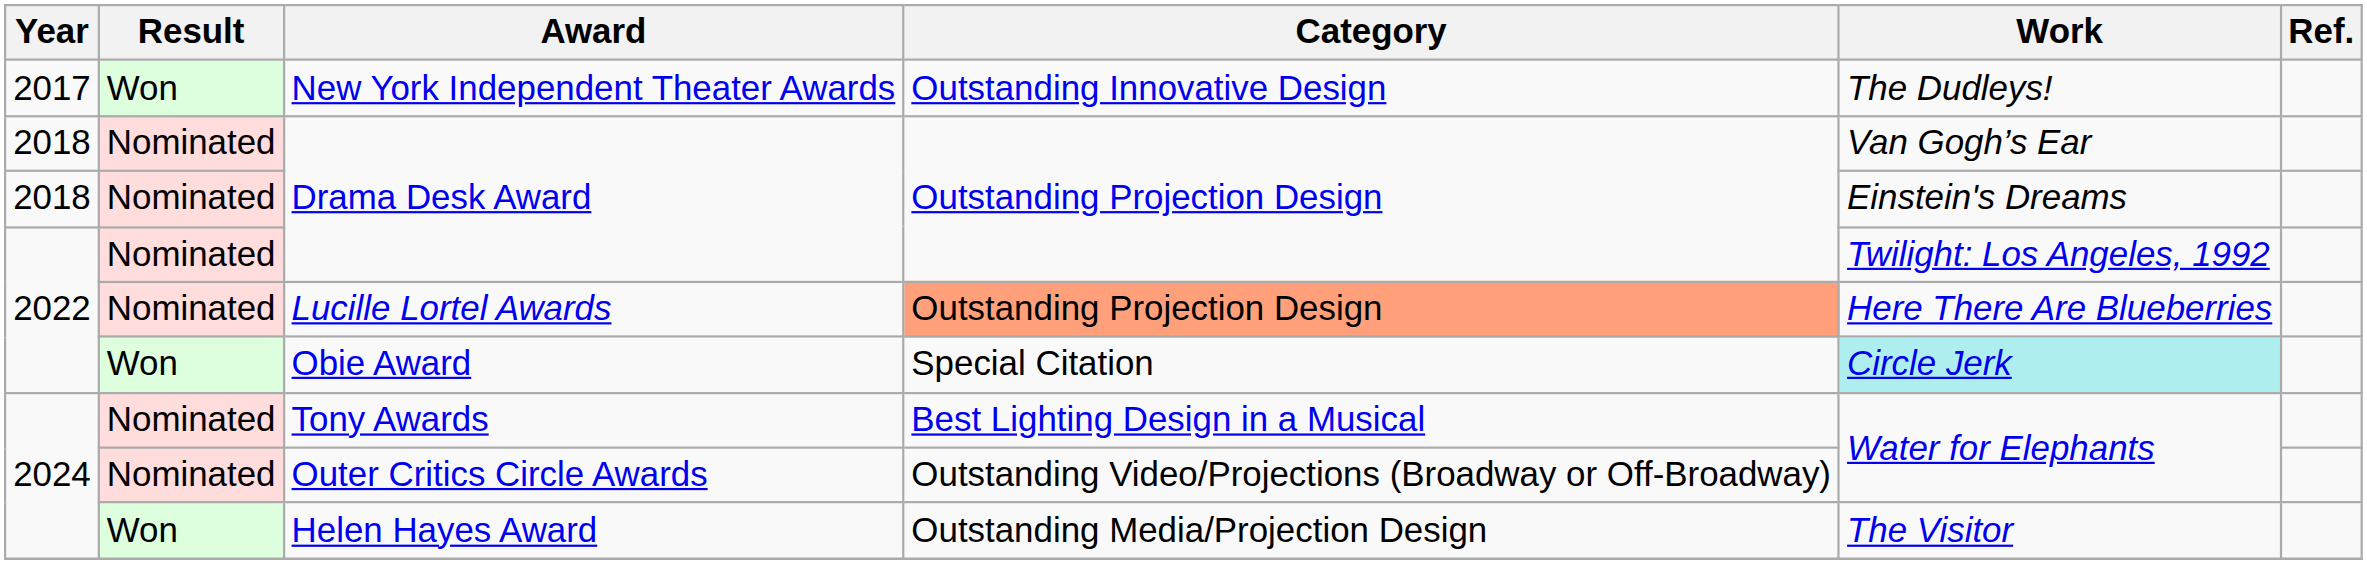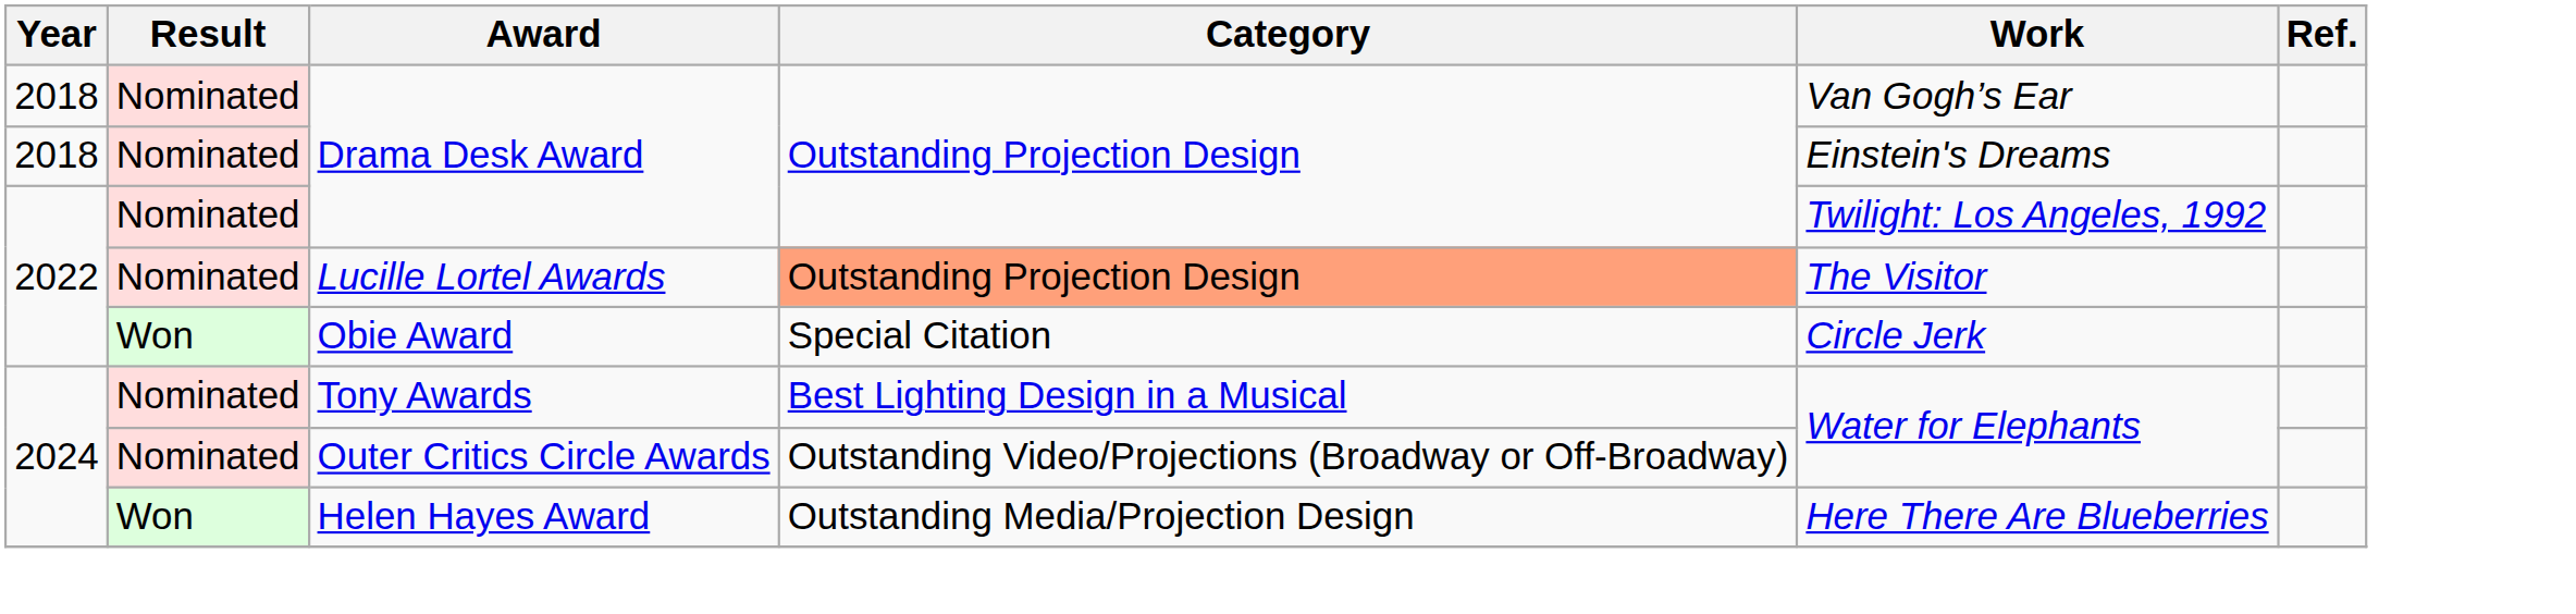- row: 2017 | Won | New York Independent Theater Awards | Outstanding Innovative Design | The Dudleys!
Lucille Lortel Awards | Work: Here There Are Blueberries -> The Visitor
Obie Award | Work: paleturquoise background -> no background
Helen Hayes Award | Work: The Visitor -> Here There Are Blueberries
